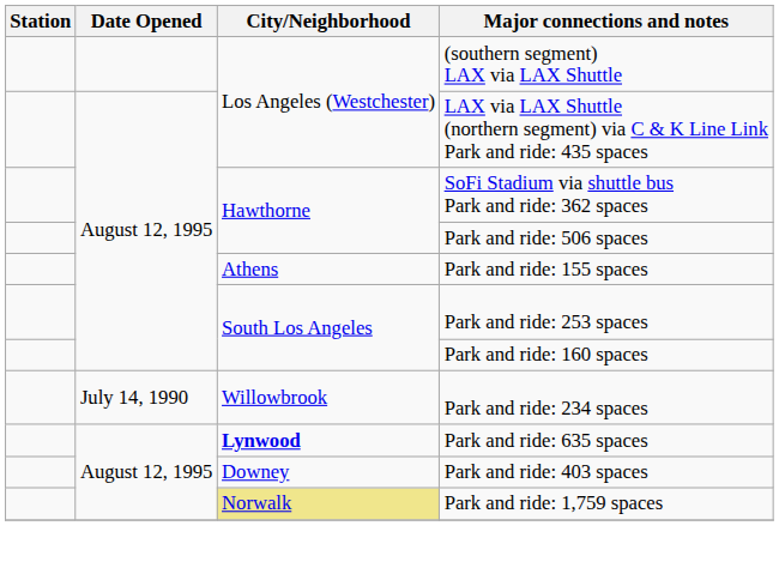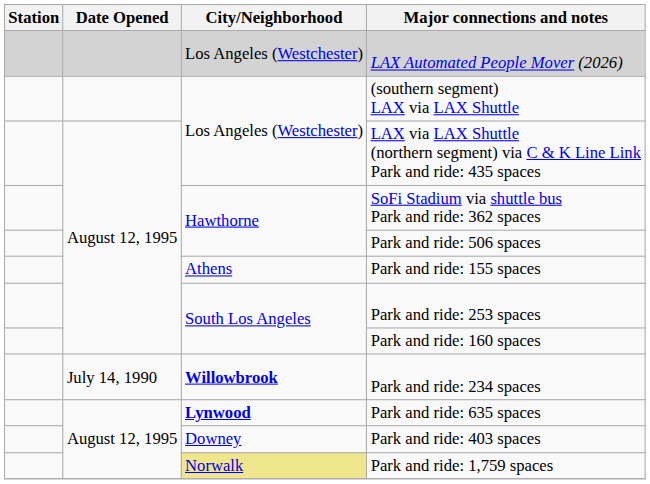+ row: Los Angeles (Westchester) | LAX Automated People Mover (2026)
Park and ride: 234 spaces | City/Neighborhood: normal -> bold
